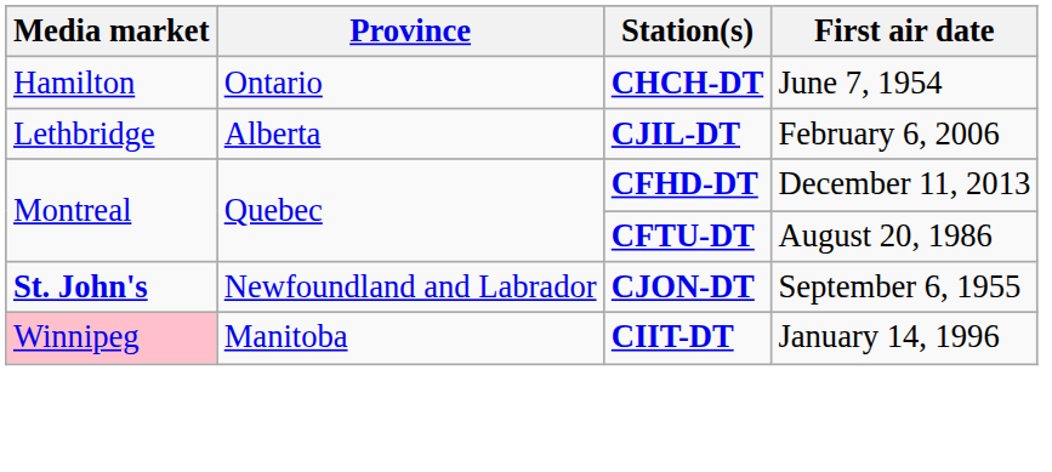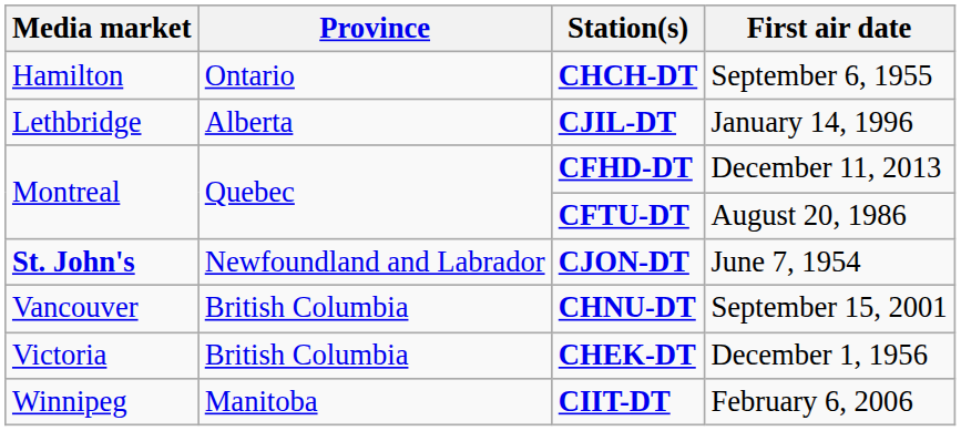CHCH-DT | First air date: June 7, 1954 -> September 6, 1955
CJIL-DT | First air date: February 6, 2006 -> January 14, 1996
CJON-DT | First air date: September 6, 1955 -> June 7, 1954
+ row: Vancouver | British Columbia | CHNU-DT | September 15, 2001
+ row: Victoria | British Columbia | CHEK-DT | December 1, 1956
CIIT-DT | Media market: pink background -> no background
CIIT-DT | First air date: January 14, 1996 -> February 6, 2006
